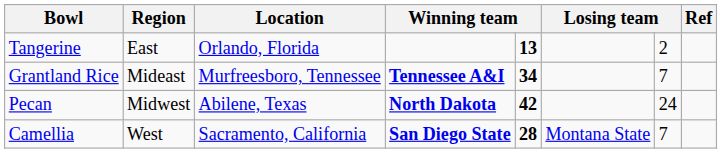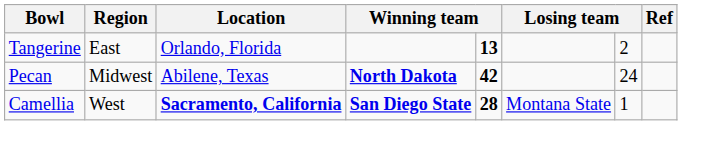- row: Grantland Rice | Mideast | Murfreesboro, Tennessee | Tennessee A&I | 34 | 7
Camellia | Location: normal -> bold
Camellia | column 7: 7 -> 1
